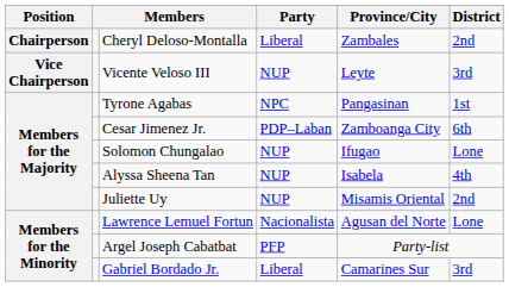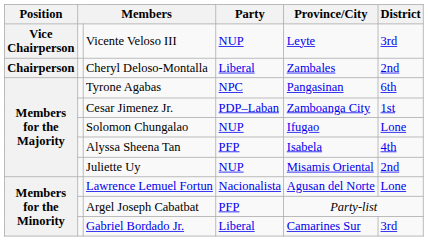rows swapped: Cheryl Deloso-Montalla <-> Vicente Veloso III
Tyrone Agabas | District: 1st -> 6th
Cesar Jimenez Jr. | District: 6th -> 1st
Alyssa Sheena Tan | Party: NUP -> PFP
